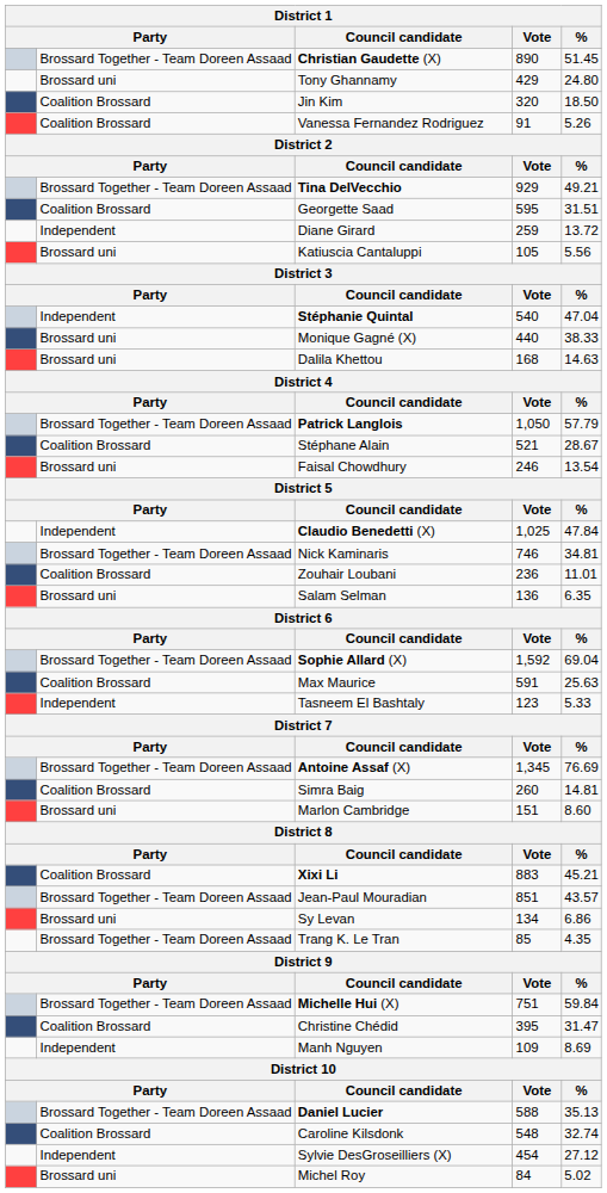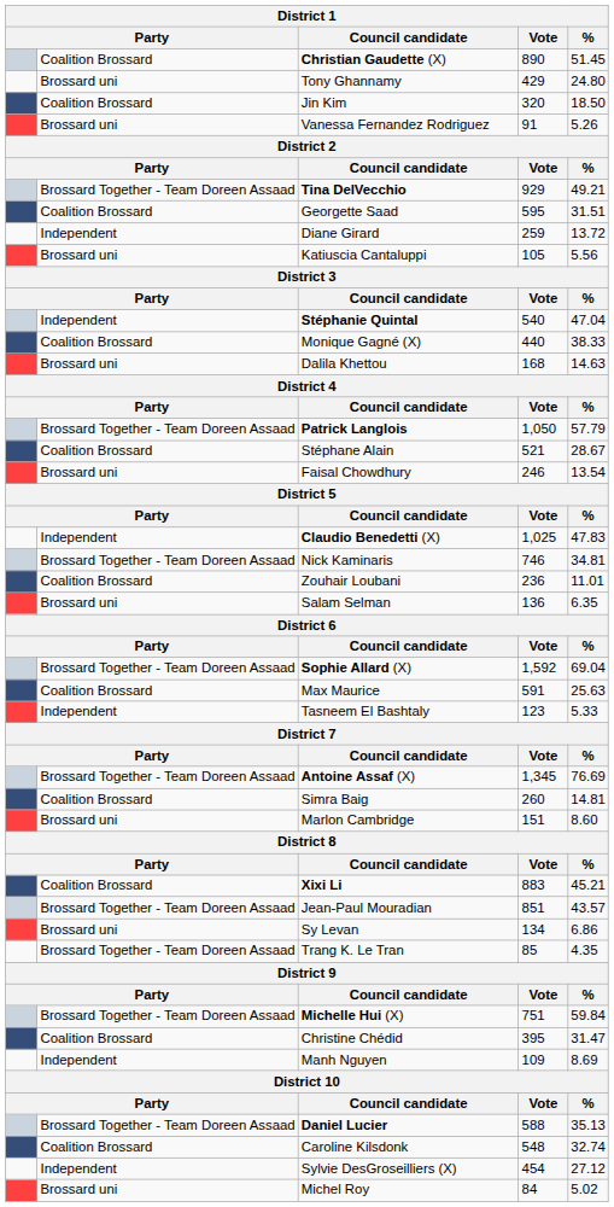Christian Gaudette (X) | column 2: Brossard Together - Team Doreen Assaad -> Coalition Brossard
Vanessa Fernandez Rodriguez | column 2: Coalition Brossard -> Brossard uni
Monique Gagné (X) | column 2: Brossard uni -> Coalition Brossard
Claudio Benedetti (X) | %: 47.84 -> 47.83
